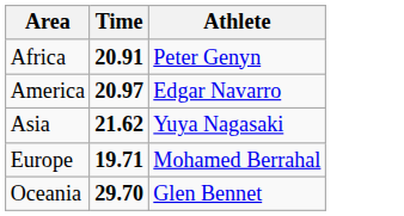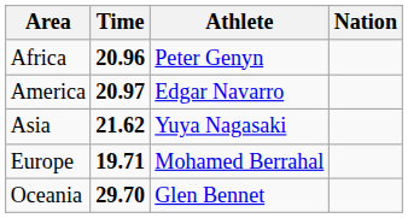+ column: Nation
Africa | Time: 20.91 -> 20.96
